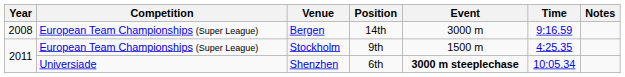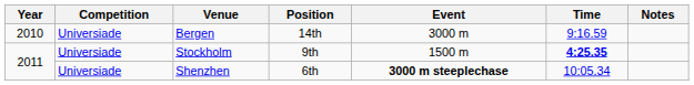Bergen | Year: 2008 -> 2010
Bergen | Competition: European Team Championships (Super League) -> Universiade
Stockholm | Competition: European Team Championships (Super League) -> Universiade
Stockholm | Time: normal -> bold
